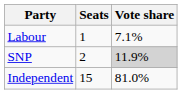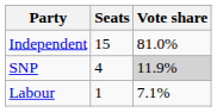rows swapped: Independent <-> Labour
SNP | Seats: 2 -> 4
